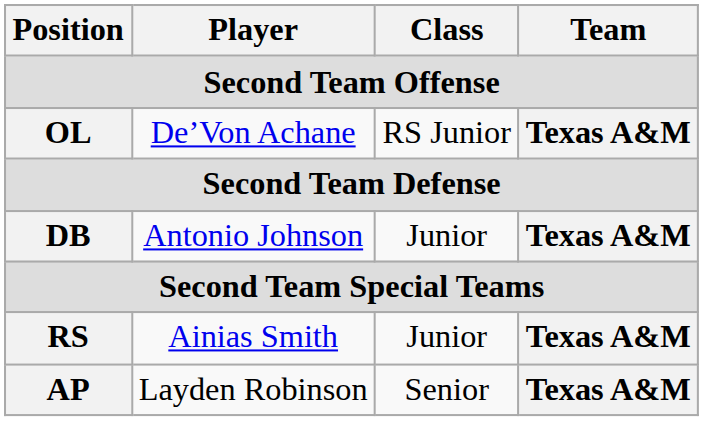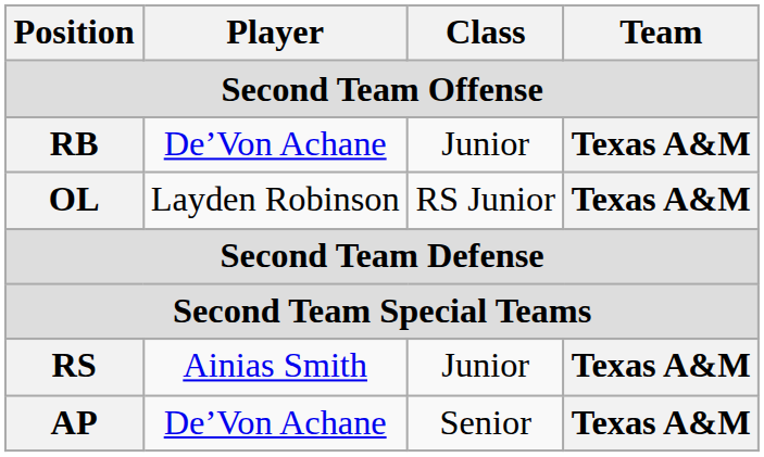+ row: RB | De’Von Achane | Junior | Texas A&M
OL | Player: De’Von Achane -> Layden Robinson
- row: DB | Antonio Johnson | Junior | Texas A&M
AP | Player: Layden Robinson -> De’Von Achane
